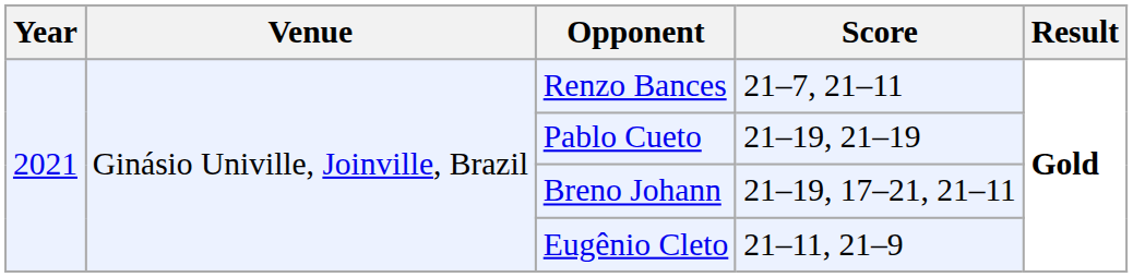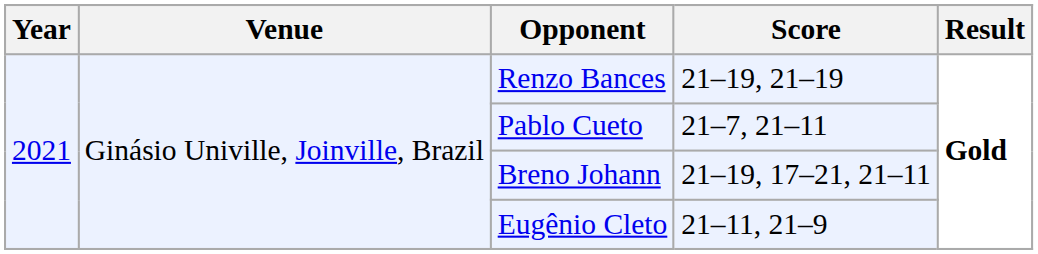Renzo Bances | Score: 21–7, 21–11 -> 21–19, 21–19
Pablo Cueto | Score: 21–19, 21–19 -> 21–7, 21–11
